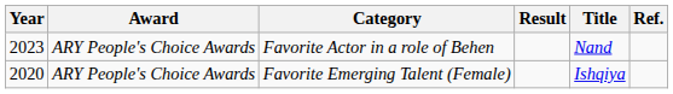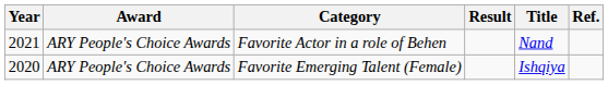Favorite Actor in a role of Behen | Year: 2023 -> 2021
